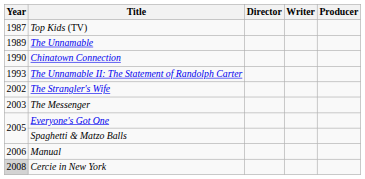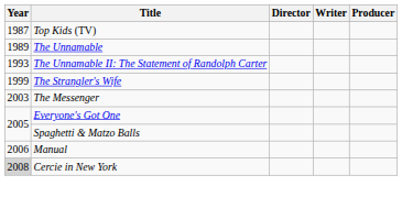- row: 1990 | Chinatown Connection
The Strangler's Wife | Year: 2002 -> 1999
